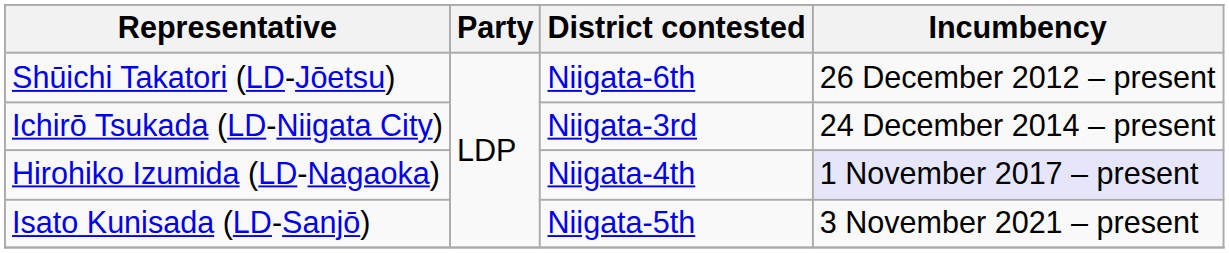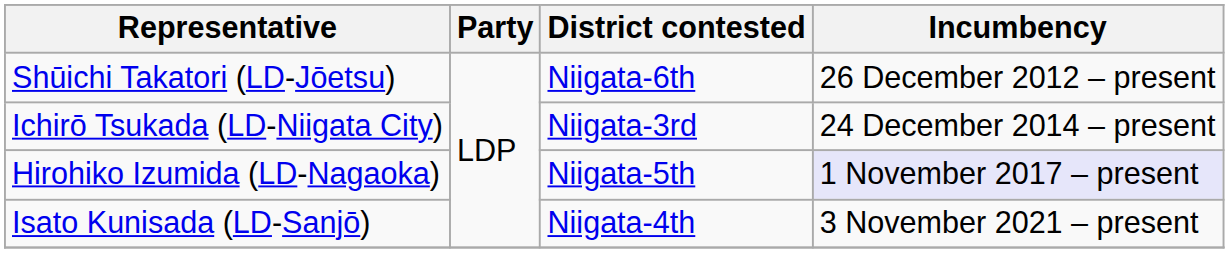Hirohiko Izumida (LD-Nagaoka) | District contested: Niigata-4th -> Niigata-5th
Isato Kunisada (LD-Sanjō) | District contested: Niigata-5th -> Niigata-4th
